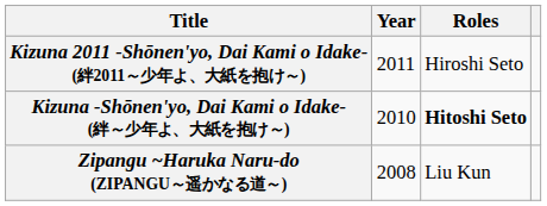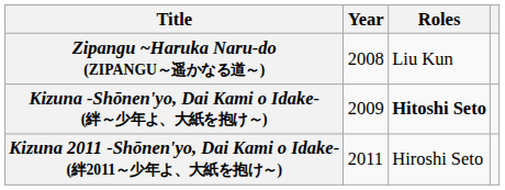rows swapped: Zipangu ~Haruka Naru-do (ZIPANGU～遥かなる道～) <-> Kizuna 2011 -Shōnen'yo, Dai Kami o Idake- (絆2011～少年よ、大紙を抱け～)
Kizuna -Shōnen'yo, Dai Kami o Idake- (絆～少年よ、大紙を抱け～) | Year: 2010 -> 2009
